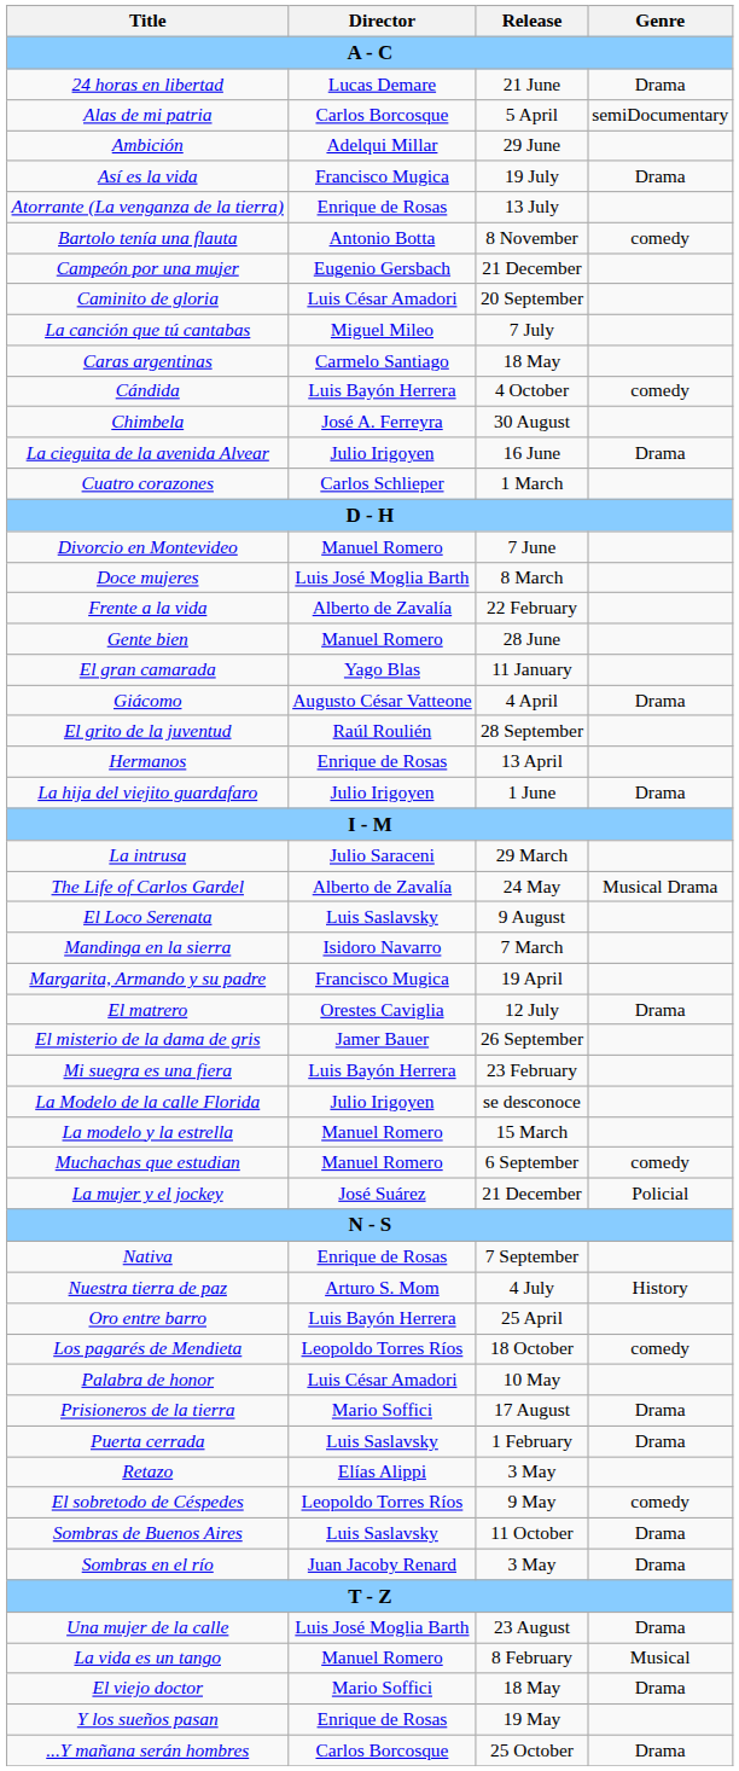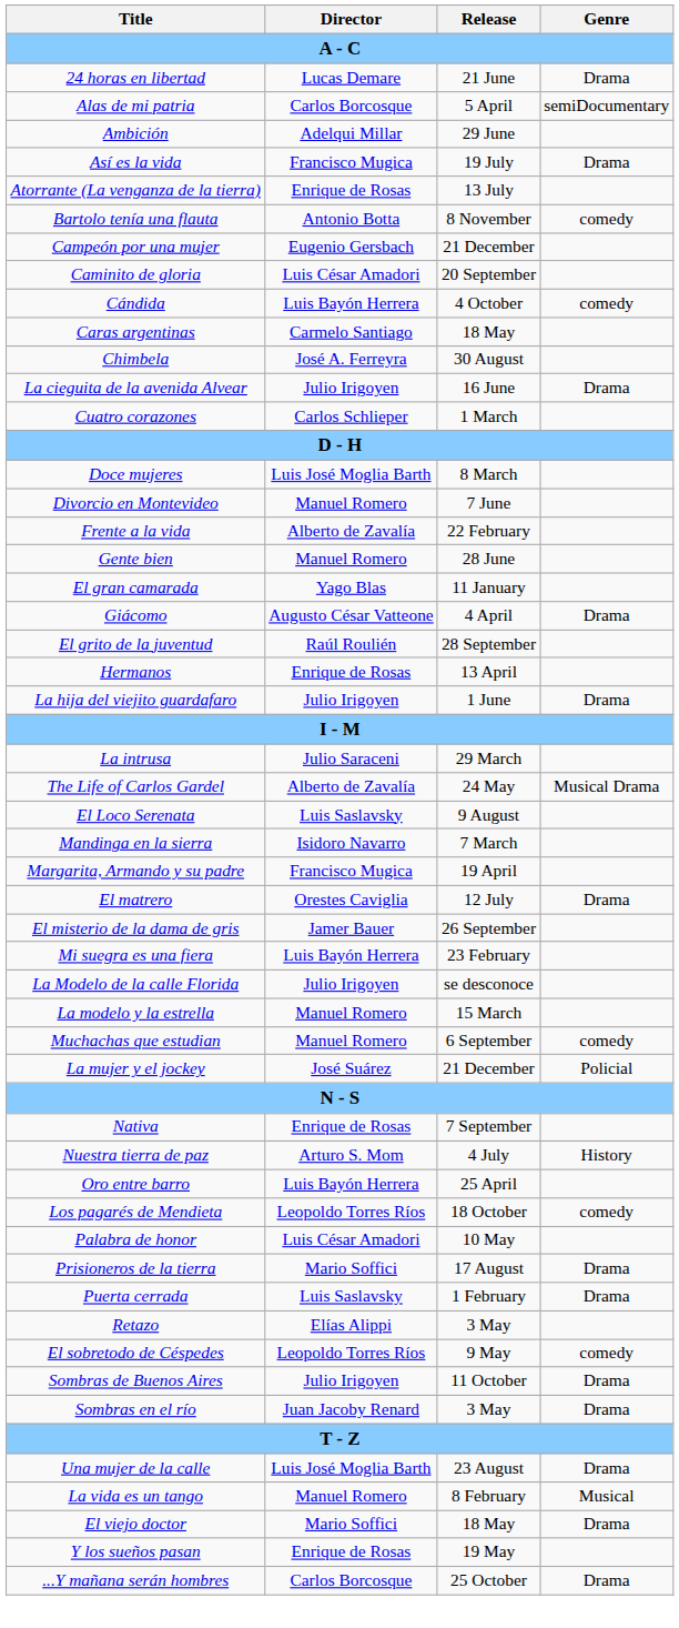- row: La canción que tú cantabas | Miguel Mileo | 7 July
rows swapped: Cándida <-> Caras argentinas
rows swapped: Divorcio en Montevideo <-> Doce mujeres
Sombras de Buenos Aires | Director: Luis Saslavsky -> Julio Irigoyen
